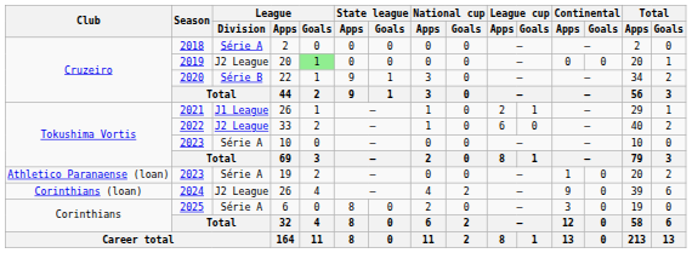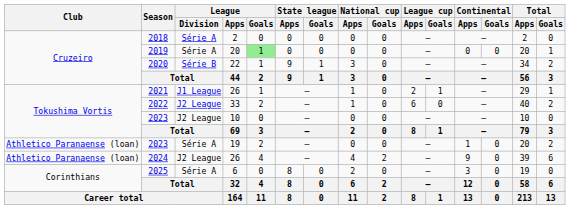2019 | League / Division: J2 League -> Série A
2023 / 10 | League / Division: Série A -> J2 League
2024 | Club: Corinthians (loan) -> Athletico Paranaense (loan)
